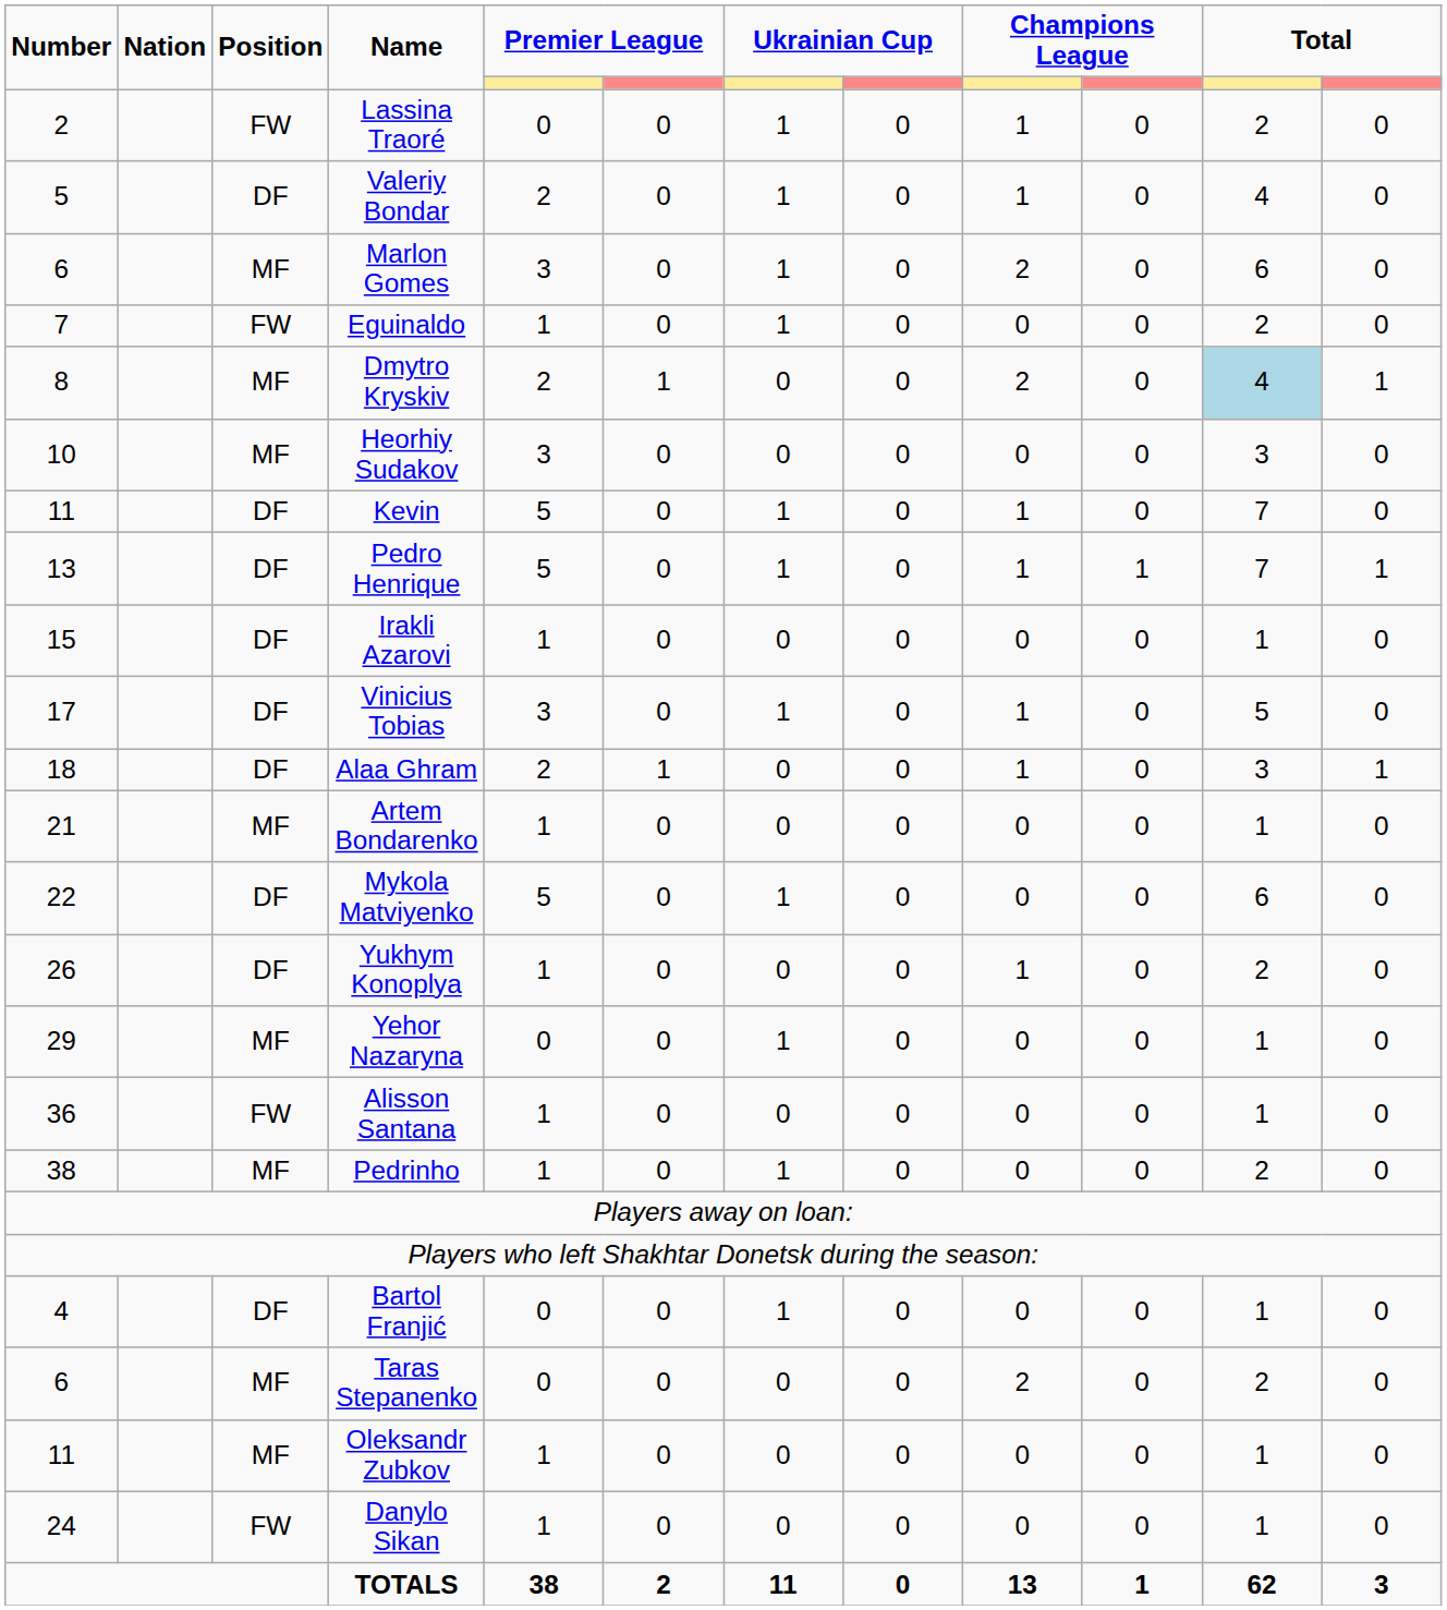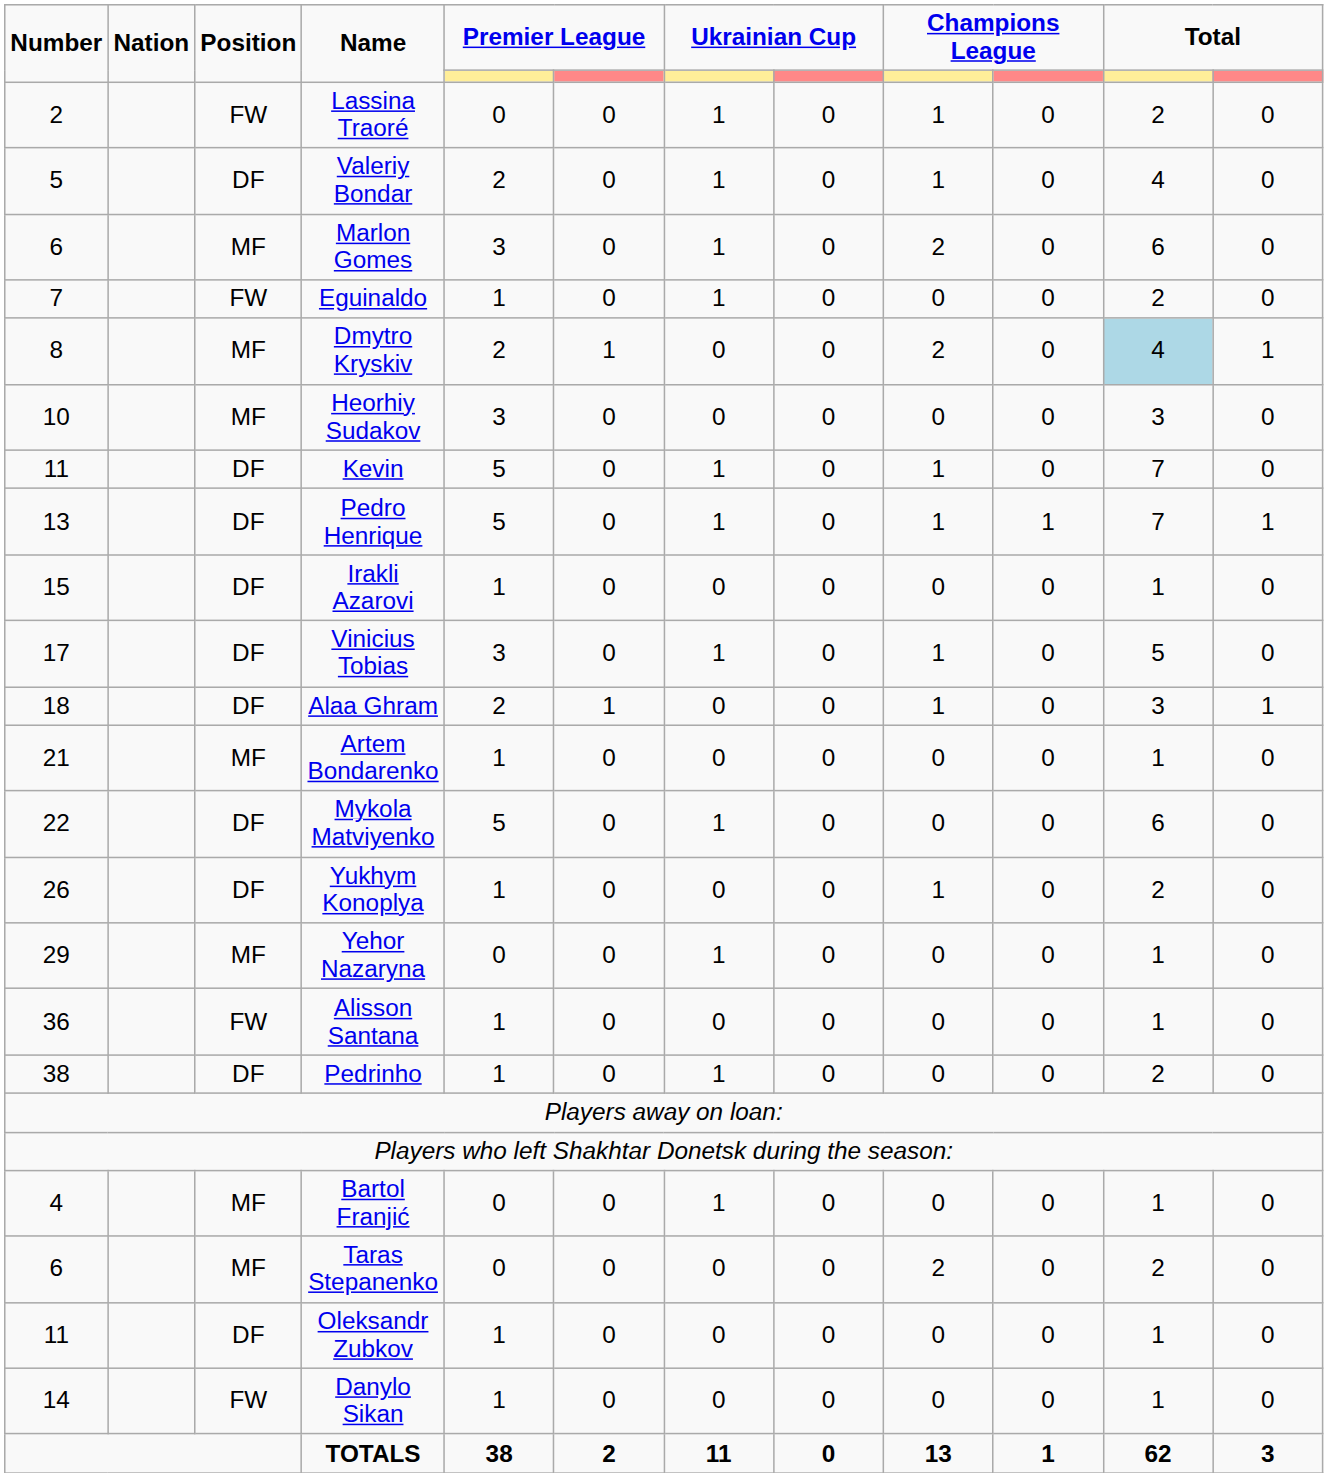Pedrinho | Position: MF -> DF
Bartol Franjić | Position: DF -> MF
Oleksandr Zubkov | Position: MF -> DF
Danylo Sikan | Number: 24 -> 14
